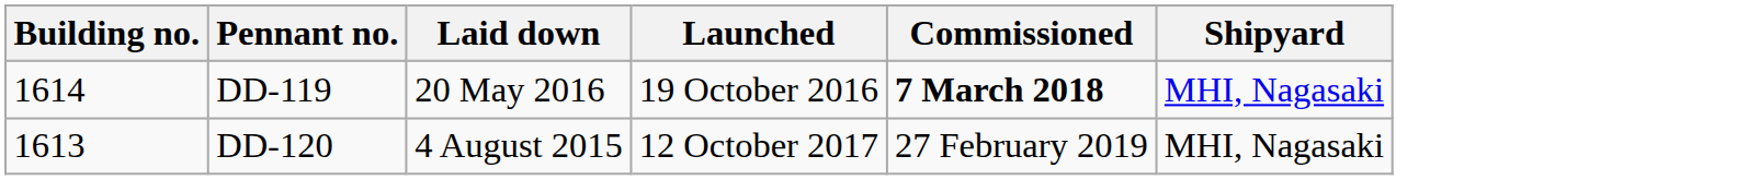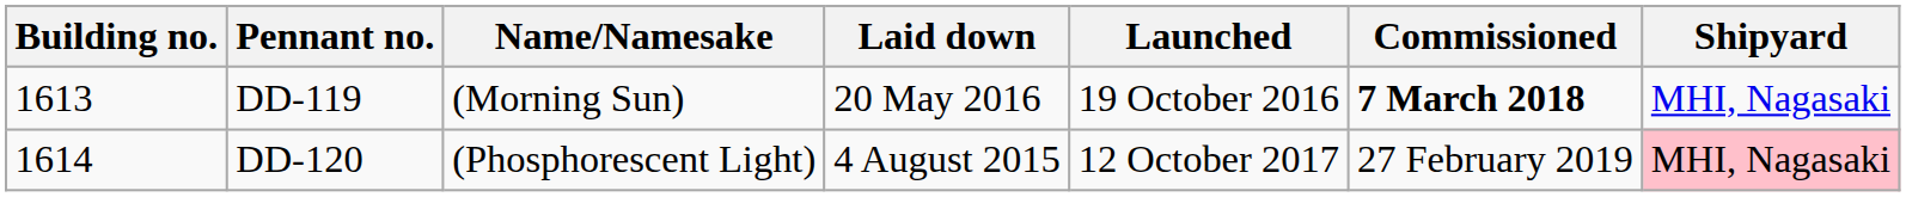+ column: Name/Namesake | (Morning Sun) | (Phosphorescent Light)
DD-119 | Building no.: 1614 -> 1613
DD-120 | Building no.: 1613 -> 1614
DD-120 | Shipyard: no background -> pink background
